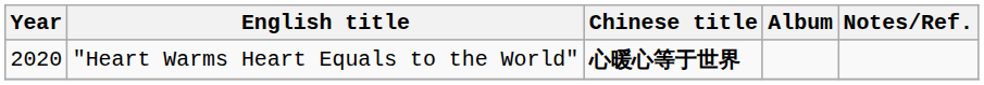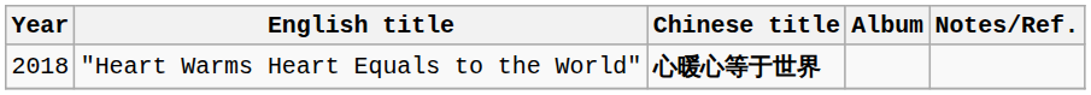"Heart Warms Heart Equals to the World" | Year: 2020 -> 2018
